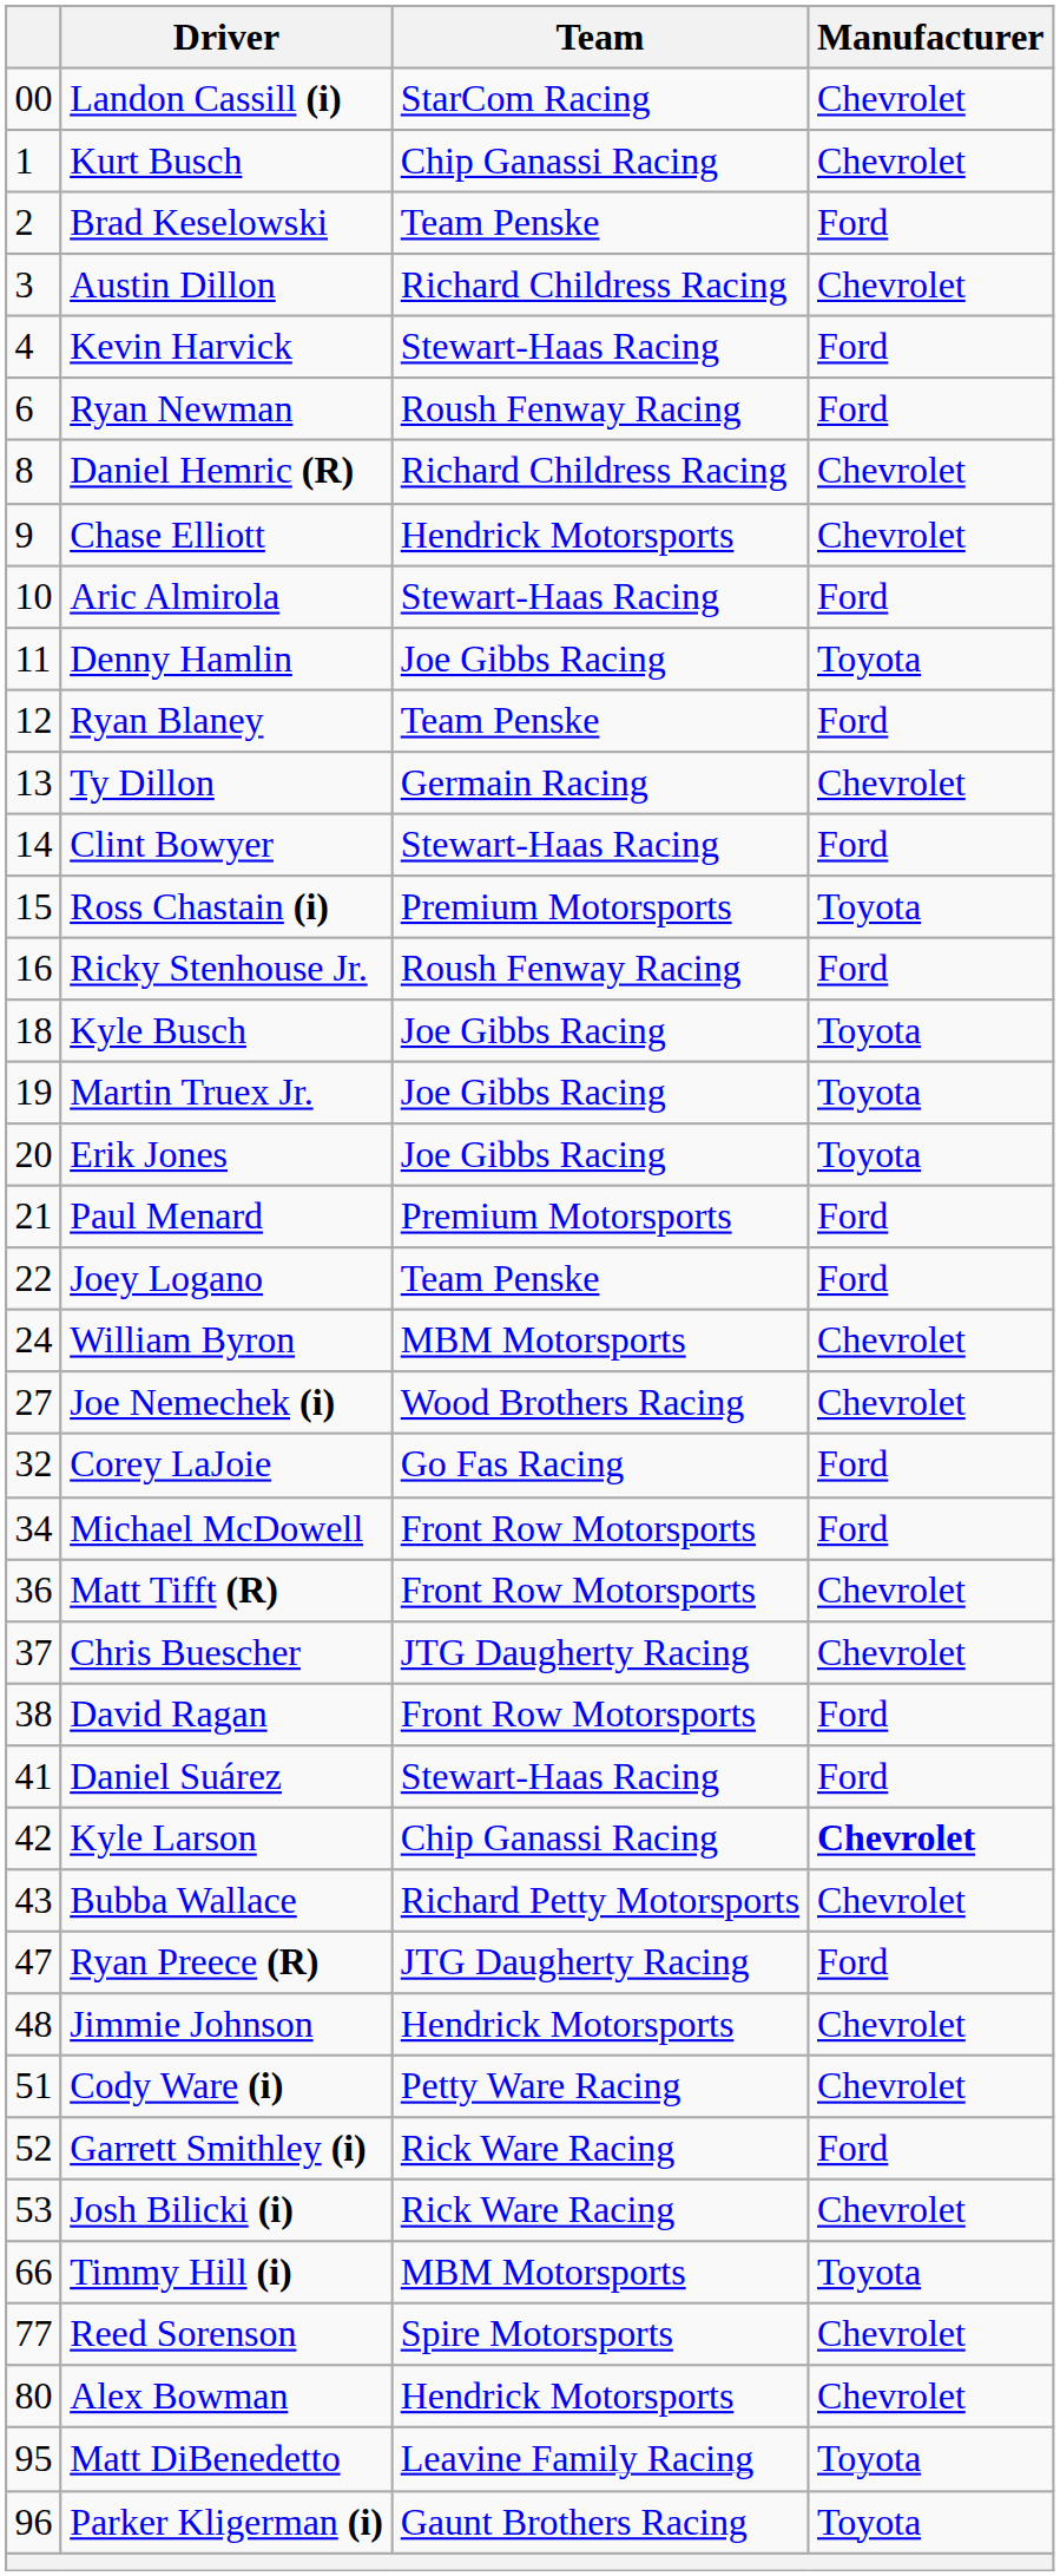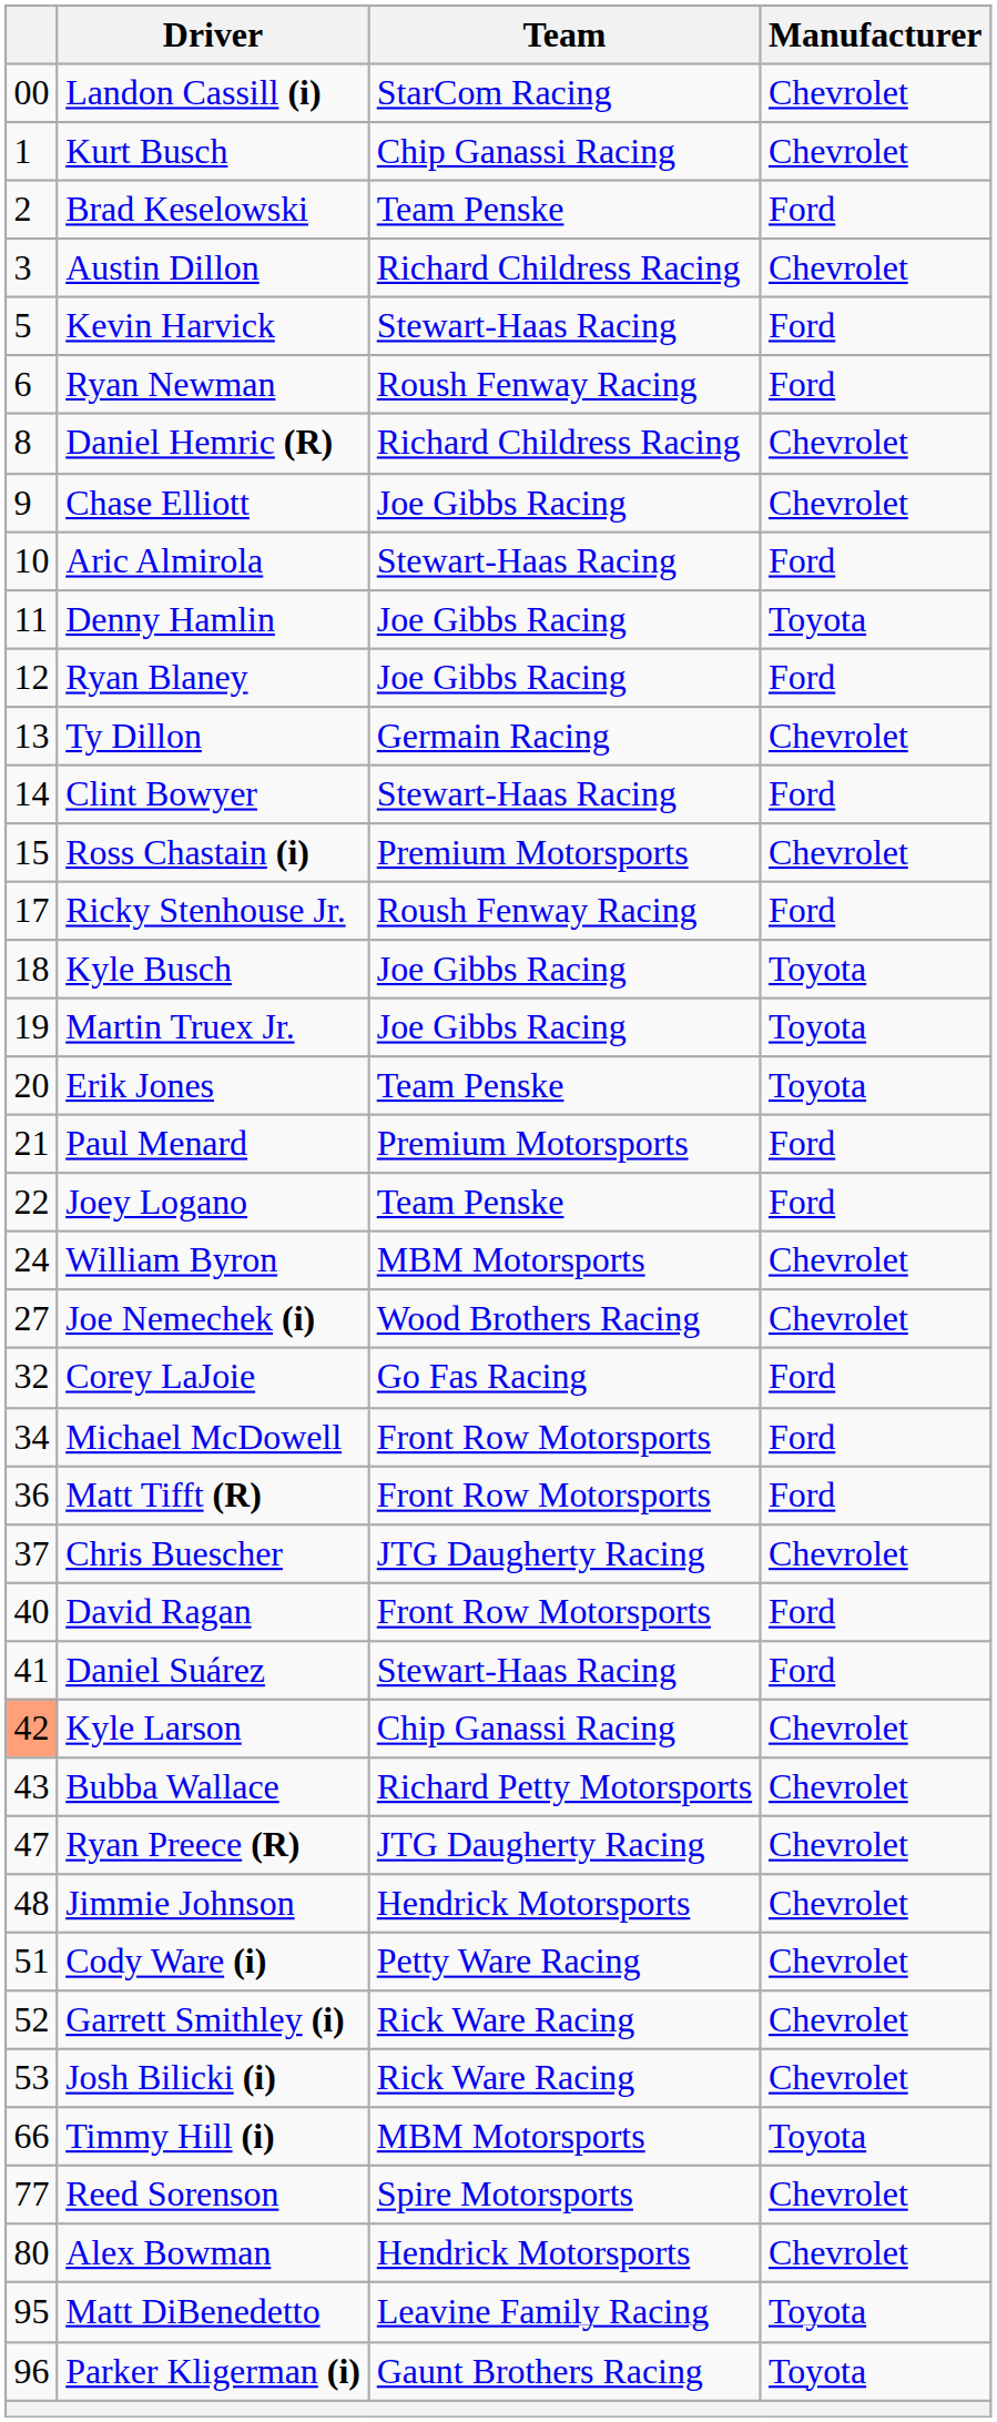Kevin Harvick | column 1: 4 -> 5
Chase Elliott | Team: Hendrick Motorsports -> Joe Gibbs Racing
Ryan Blaney | Team: Team Penske -> Joe Gibbs Racing
Ross Chastain (i) | Manufacturer: Toyota -> Chevrolet
Ricky Stenhouse Jr. | column 1: 16 -> 17
Erik Jones | Team: Joe Gibbs Racing -> Team Penske
Matt Tifft (R) | Manufacturer: Chevrolet -> Ford
David Ragan | column 1: 38 -> 40
Kyle Larson | column 1: no background -> lightsalmon background
Kyle Larson | Manufacturer: bold -> normal
Ryan Preece (R) | Manufacturer: Ford -> Chevrolet
Garrett Smithley (i) | Manufacturer: Ford -> Chevrolet
